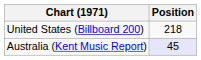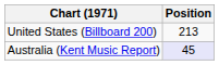United States (Billboard 200) | Position: 218 -> 213
